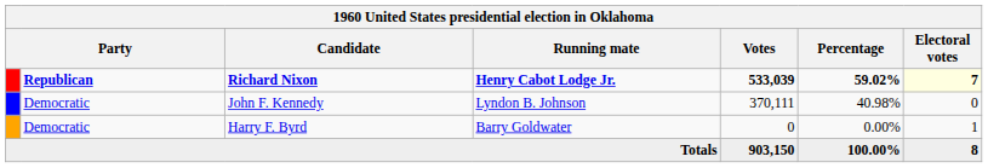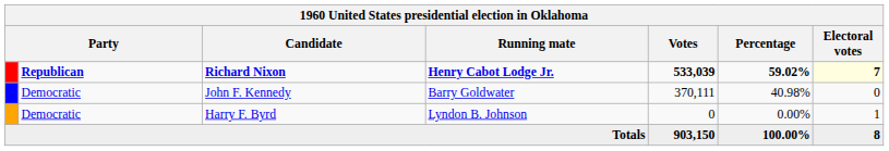John F. Kennedy | Running mate: Lyndon B. Johnson -> Barry Goldwater
Harry F. Byrd | Running mate: Barry Goldwater -> Lyndon B. Johnson
